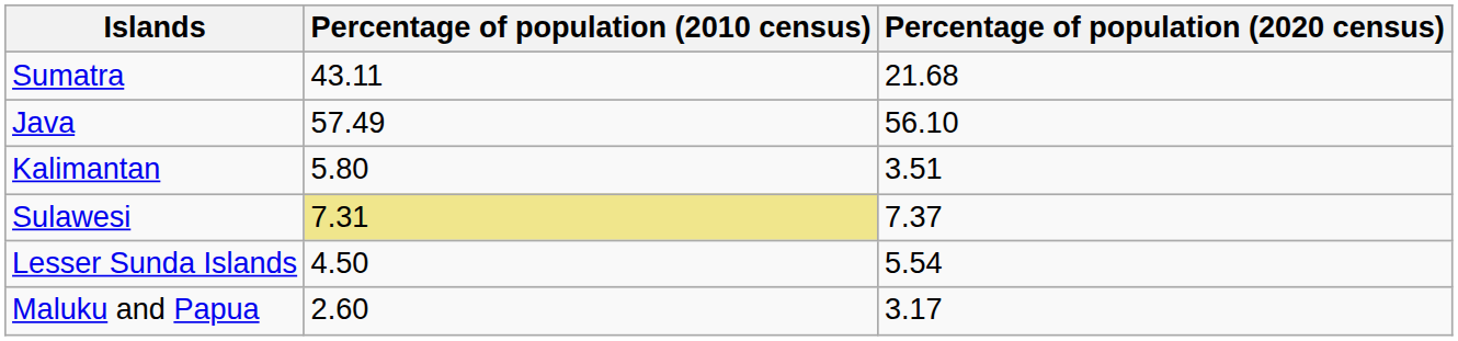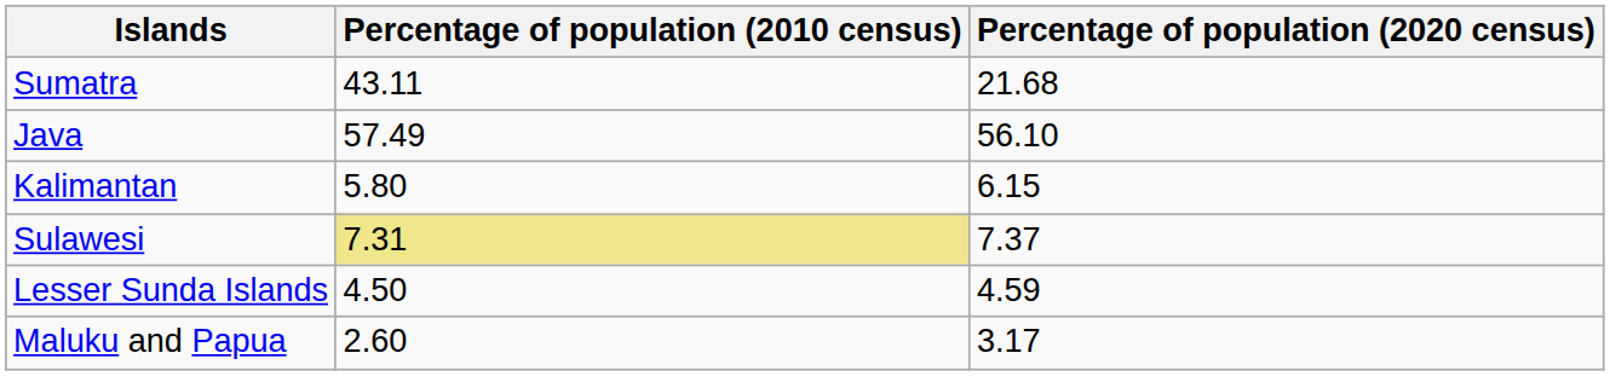Kalimantan | Percentage of population (2020 census): 3.51 -> 6.15
Lesser Sunda Islands | Percentage of population (2020 census): 5.54 -> 4.59
